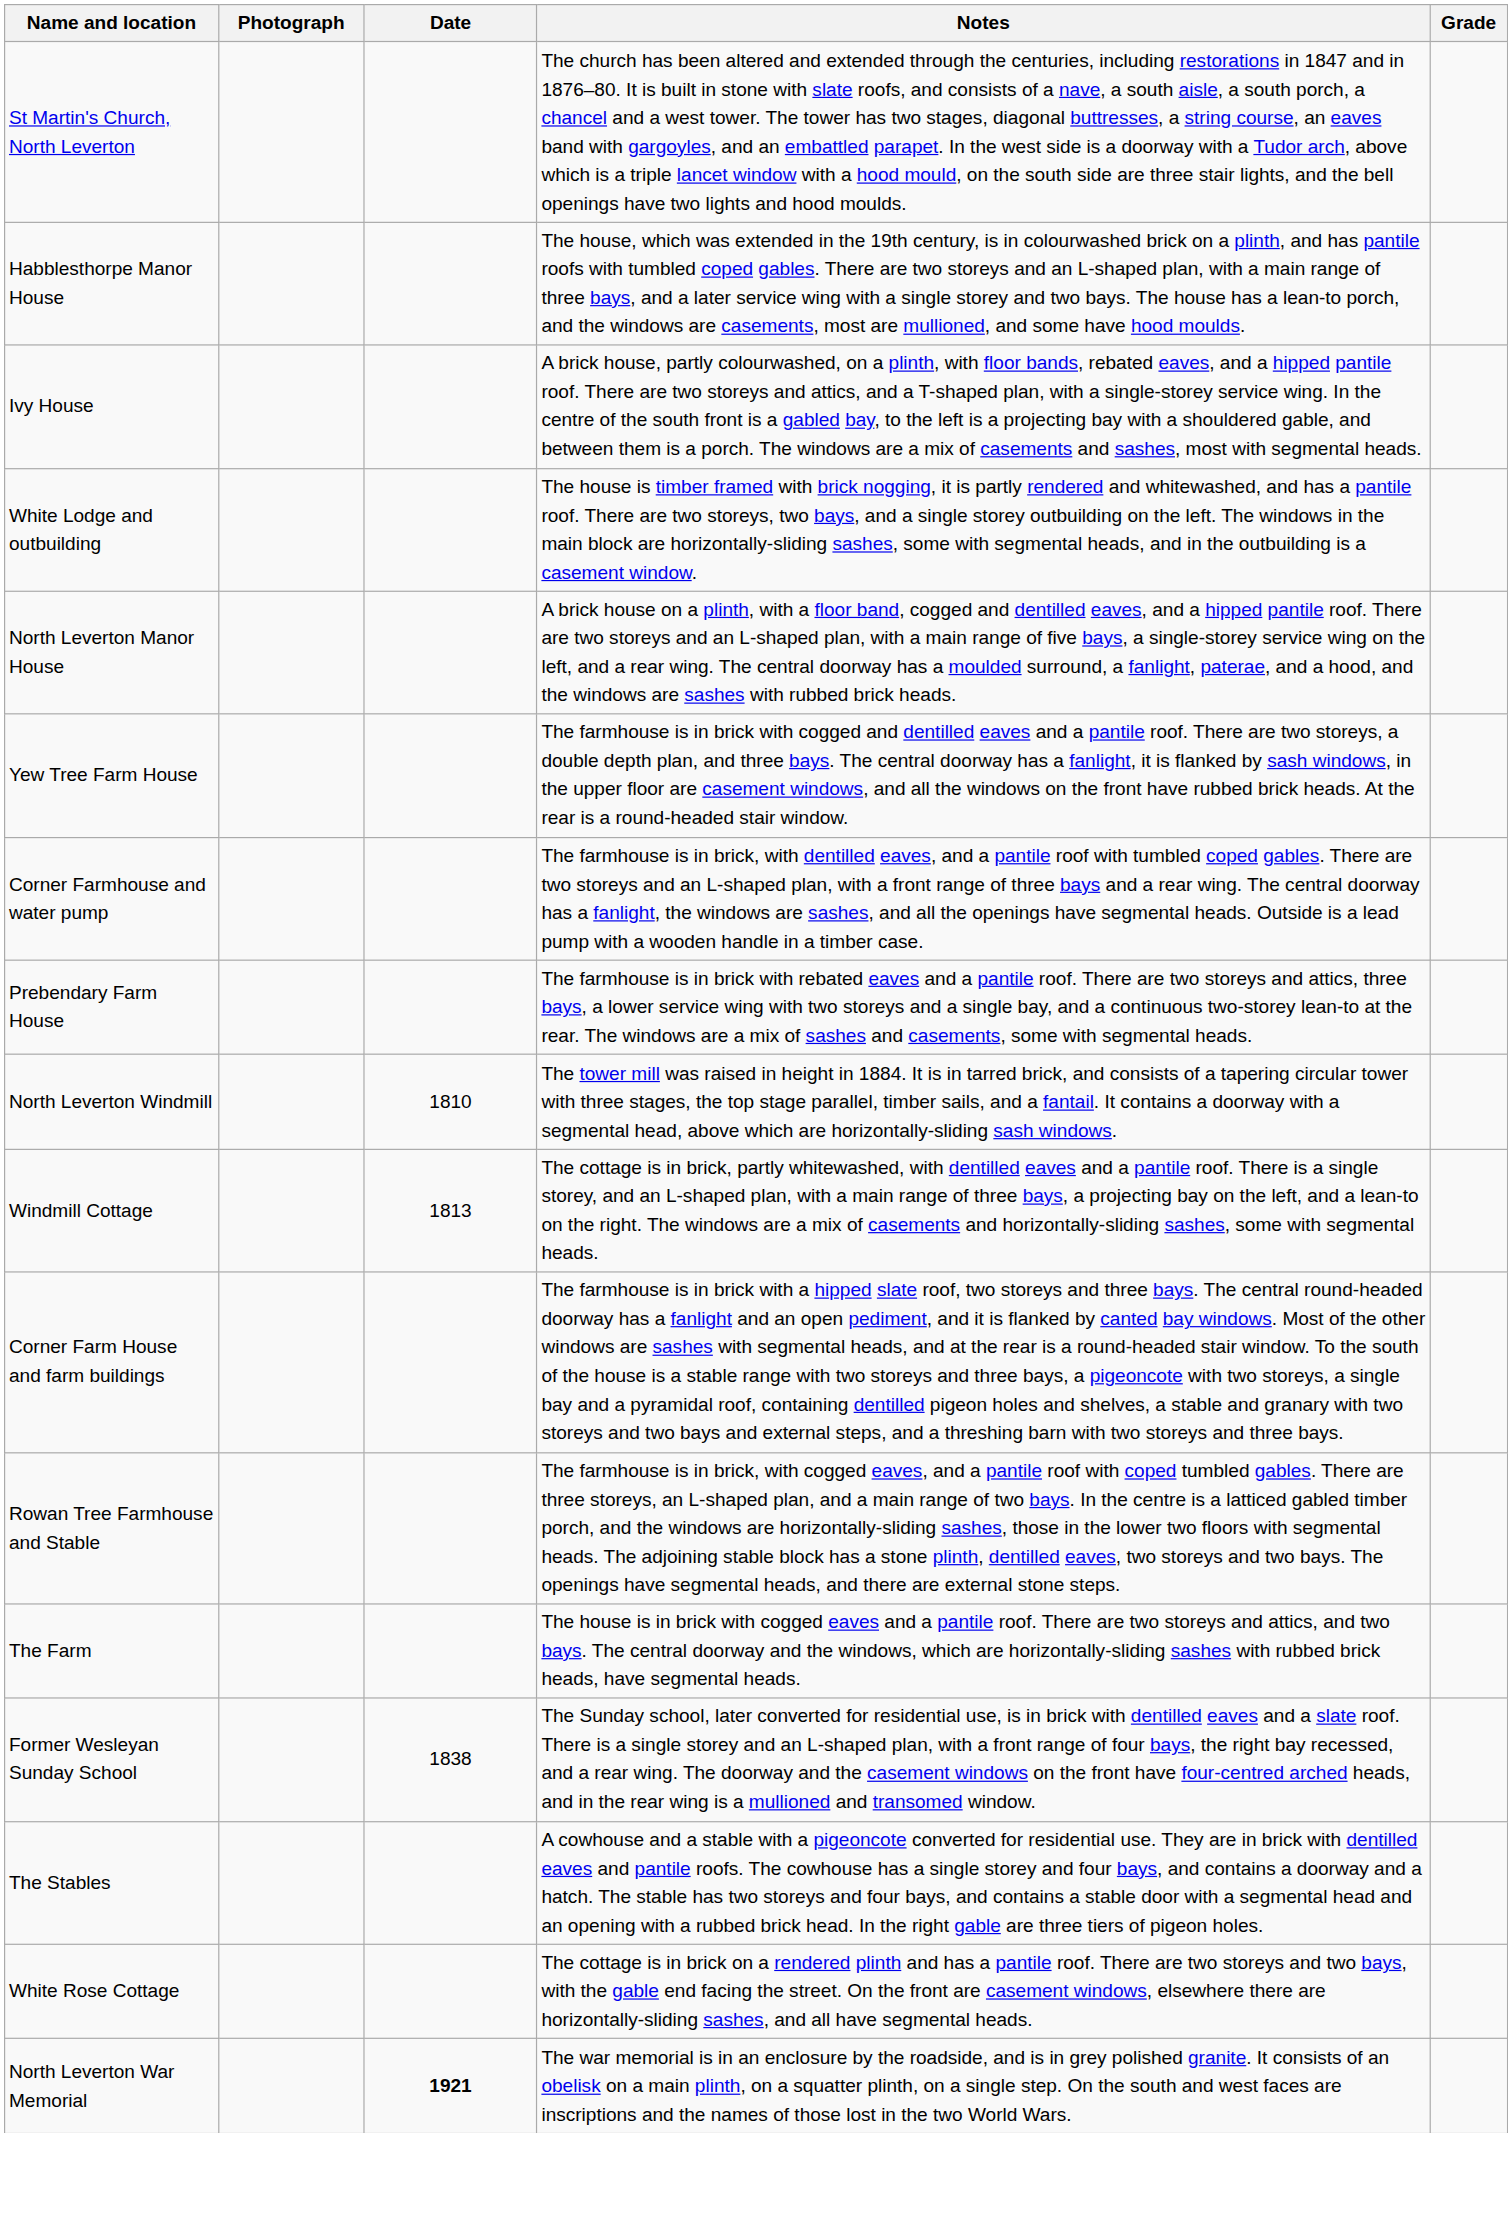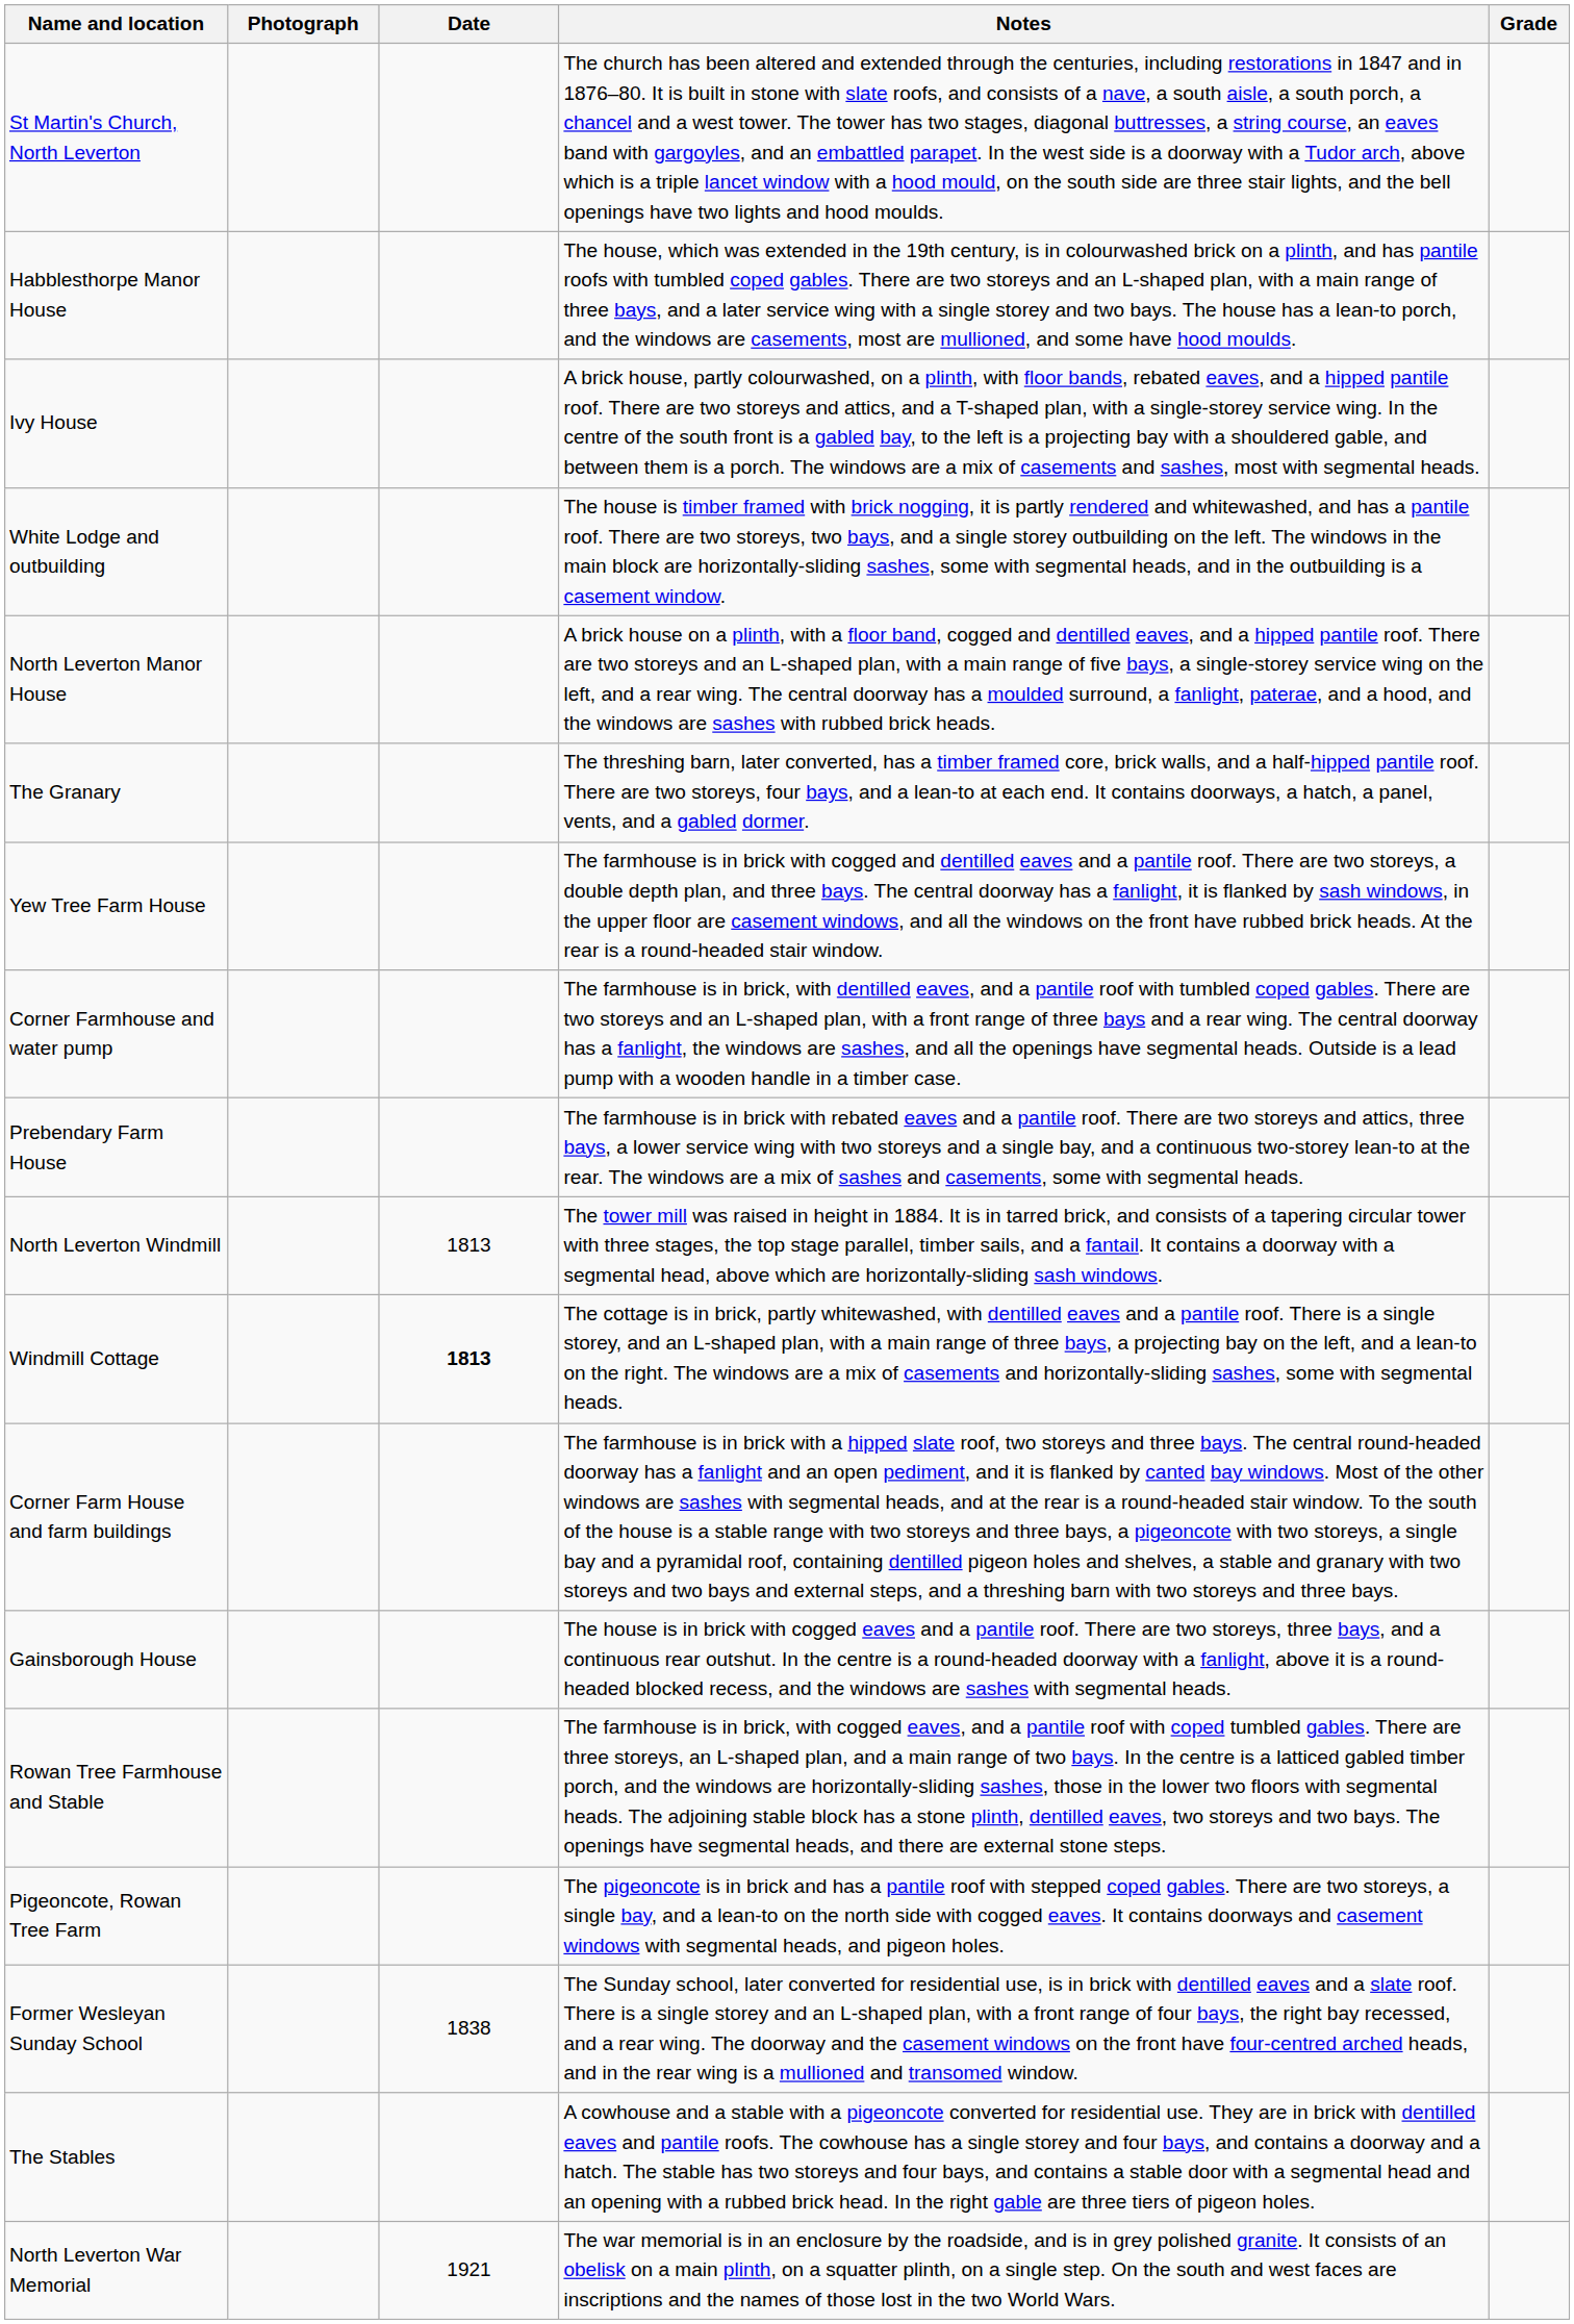+ row: The Granary | The threshing barn, later converted, has a timber framed core, brick walls, and a half-hipped pantile roof. There are two storeys, four bays, and a lean-to at each end. It contains doorways, a hatch, a panel, vents, and a gabled dormer.
North Leverton Windmill | Date: 1810 -> 1813
Windmill Cottage | Date: normal -> bold
+ row: Gainsborough House | The house is in brick with cogged eaves and a pantile roof. There are two storeys, three bays, and a continuous rear outshut. In the centre is a round-headed doorway with a fanlight, above it is a round-headed blocked recess, and the windows are sashes with segmental heads.
+ row: Pigeoncote, Rowan Tree Farm | The pigeoncote is in brick and has a pantile roof with stepped coped gables. There are two storeys, a single bay, and a lean-to on the north side with cogged eaves. It contains doorways and casement windows with segmental heads, and pigeon holes.
- row: The Farm | The house is in brick with cogged eaves and a pantile roof. There are two storeys and attics, and two bays. The central doorway and the windows, which are horizontally-sliding sashes with rubbed brick heads, have segmental heads.
- row: White Rose Cottage | The cottage is in brick on a rendered plinth and has a pantile roof. There are two storeys and two bays, with the gable end facing the street. On the front are casement windows, elsewhere there are horizontally-sliding sashes, and all have segmental heads.
North Leverton War Memorial | Date: bold -> normal
